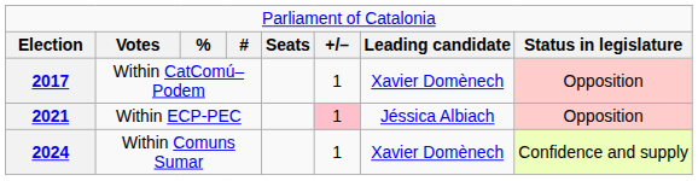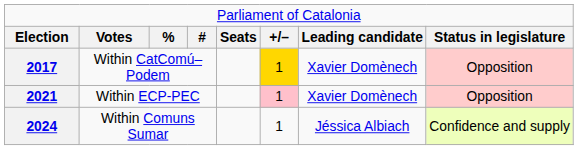2017 | column 6: no background -> gold background
2021 | column 7: Jéssica Albiach -> Xavier Domènech
2024 | column 7: Xavier Domènech -> Jéssica Albiach
